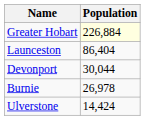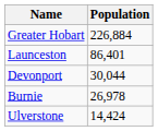Greater Hobart | Population: lightyellow background -> no background
Launceston | Population: 86,404 -> 86,401
